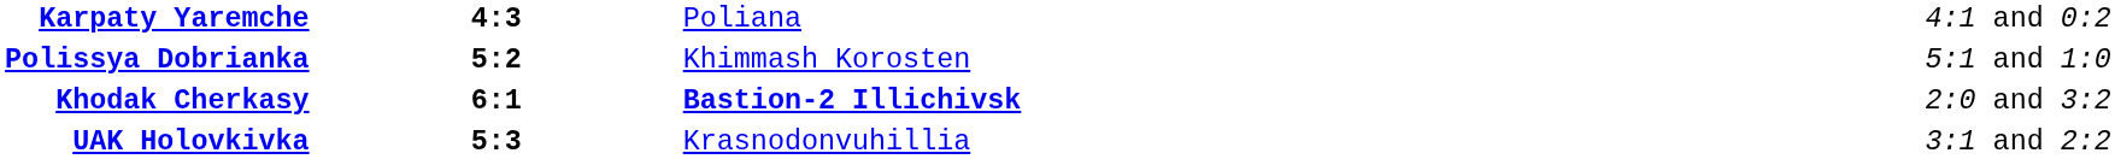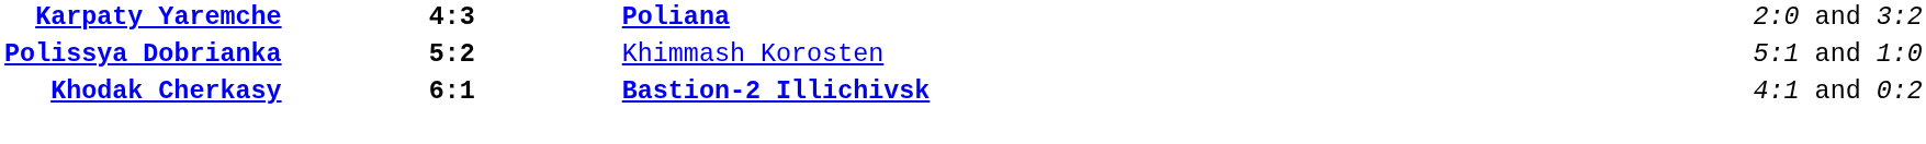Karpaty Yaremche | column 3: normal -> bold
Karpaty Yaremche | column 4: 4:1 and 0:2 -> 2:0 and 3:2
Khodak Cherkasy | column 4: 2:0 and 3:2 -> 4:1 and 0:2
- row: UAK Holovkivka | 5:3 | Krasnodonvuhillia | 3:1 and 2:2
